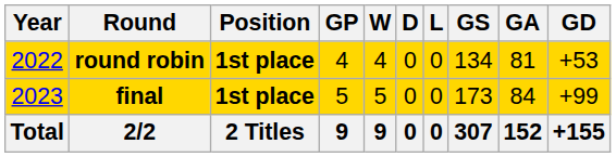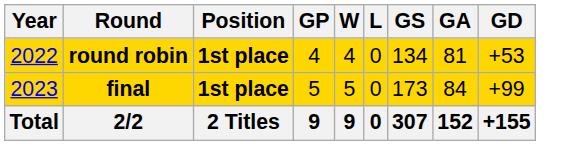- column: D | 0 | 0 | 0
